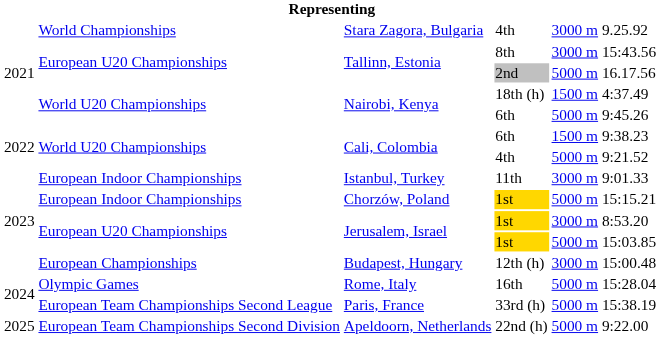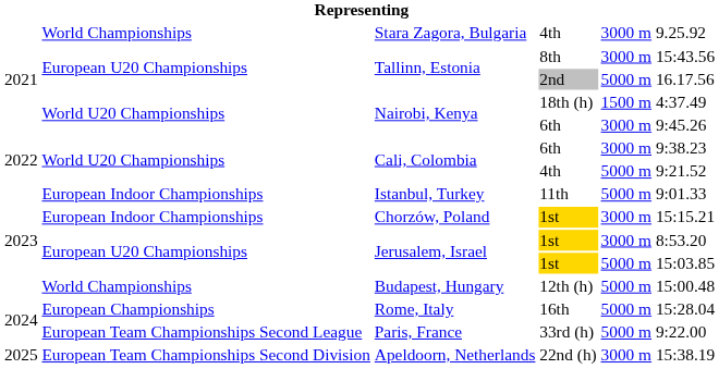Nairobi, Kenya / 6th | column 5: 5000 m -> 3000 m
Cali, Colombia / 6th | column 5: 1500 m -> 3000 m
Istanbul, Turkey | column 5: 3000 m -> 5000 m
Chorzów, Poland | column 5: 5000 m -> 3000 m
Budapest, Hungary | column 2: European Championships -> World Championships
Budapest, Hungary | column 5: 3000 m -> 5000 m
Rome, Italy | column 2: Olympic Games -> European Championships
Paris, France | column 6: 15:38.19 -> 9:22.00
Apeldoorn, Netherlands | column 5: 5000 m -> 3000 m
Apeldoorn, Netherlands | column 6: 9:22.00 -> 15:38.19
